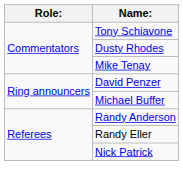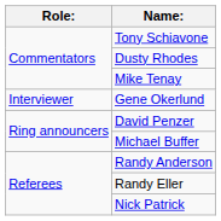+ row: Interviewer | Gene Okerlund
